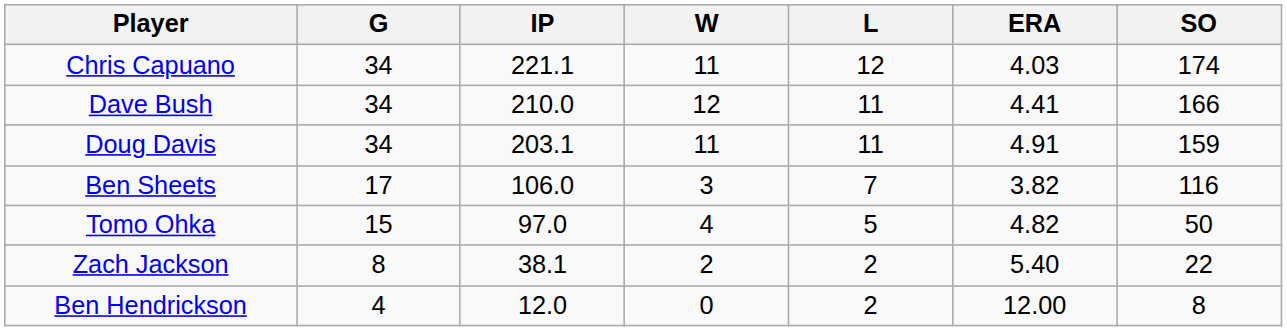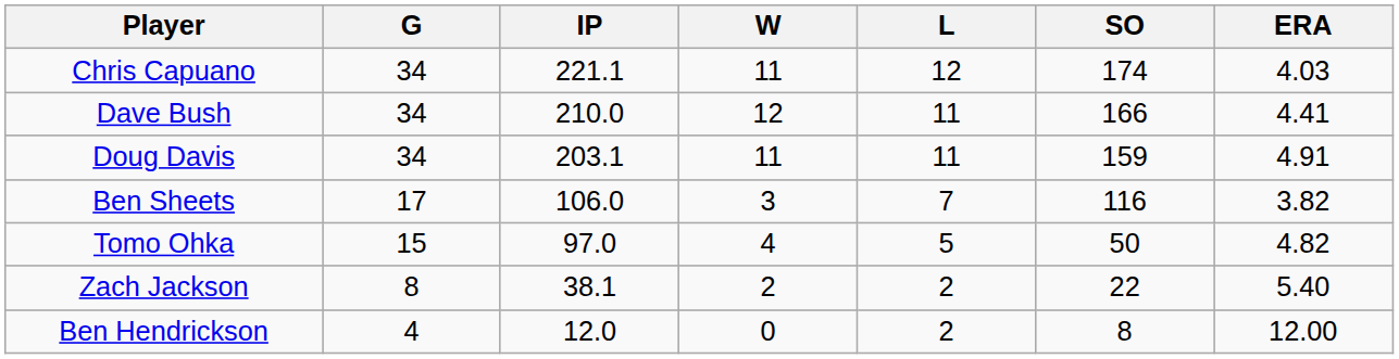columns swapped: ERA <-> SO
